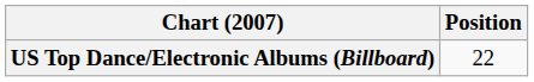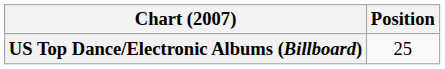US Top Dance/Electronic Albums (Billboard) | Position: 22 -> 25
